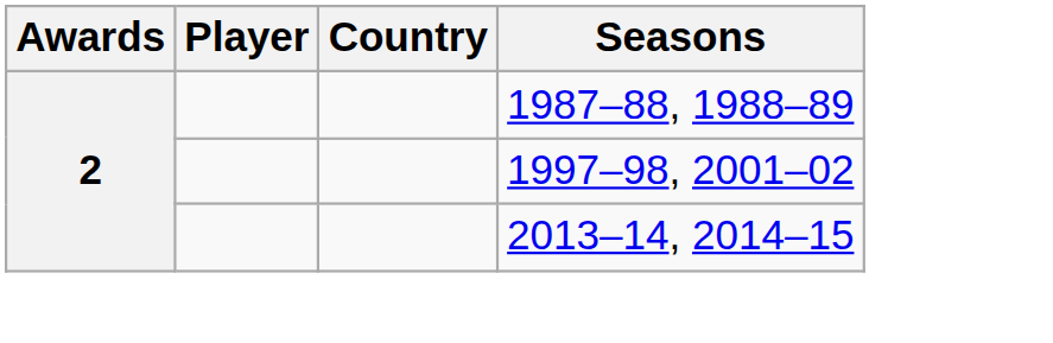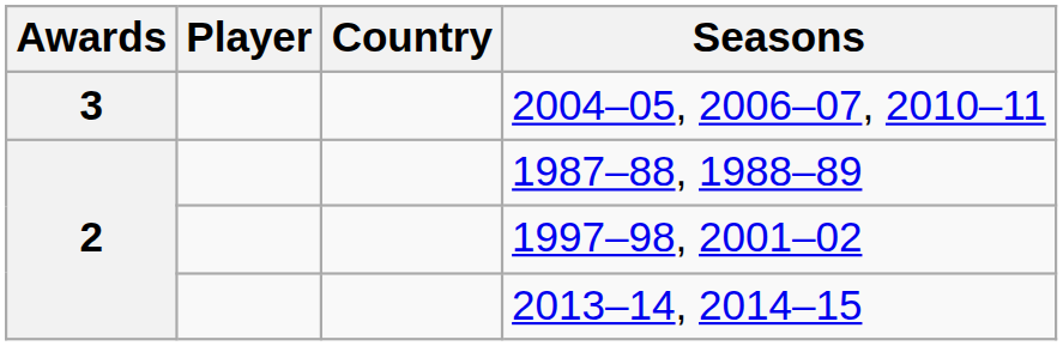+ row: 3 | 2004–05, 2006–07, 2010–11
